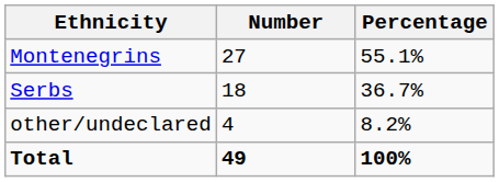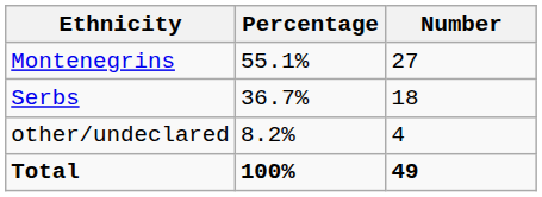columns swapped: Number <-> Percentage
